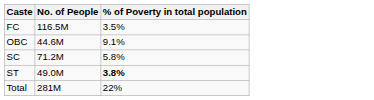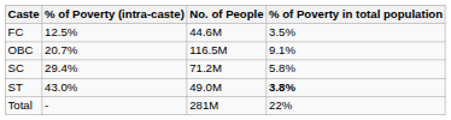+ column: % of Poverty (intra-caste) | 12.5% | 20.7% | 29.4% | 43.0% | -
FC | No. of People: 116.5M -> 44.6M
OBC | No. of People: 44.6M -> 116.5M
